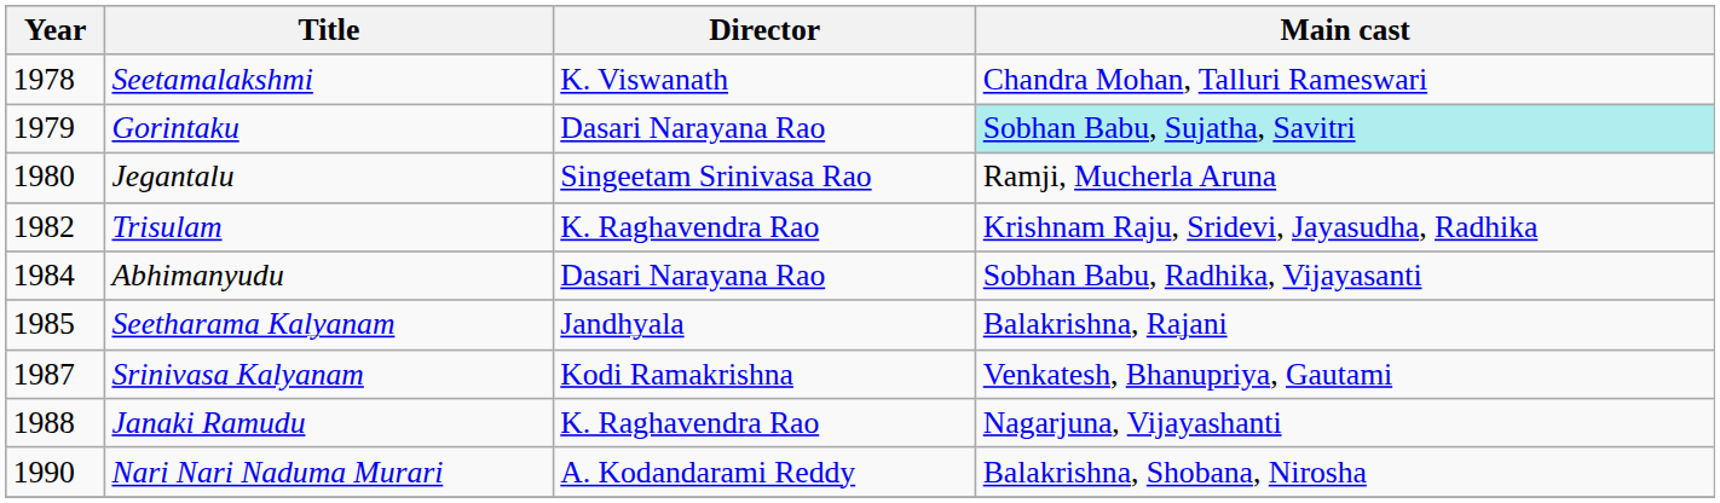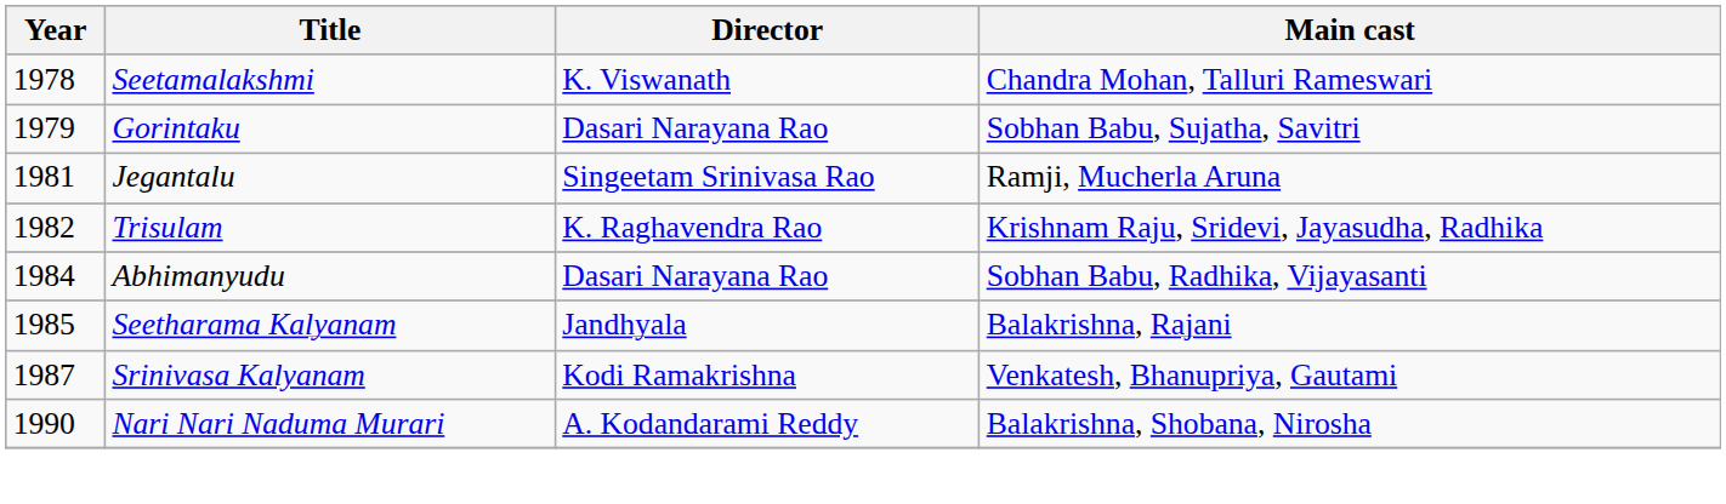Gorintaku | Main cast: paleturquoise background -> no background
Jegantalu | Year: 1980 -> 1981
- row: 1988 | Janaki Ramudu | K. Raghavendra Rao | Nagarjuna, Vijayashanti
